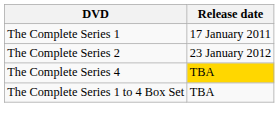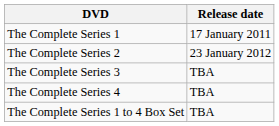+ row: The Complete Series 3 | TBA
The Complete Series 4 | Release date: gold background -> no background
